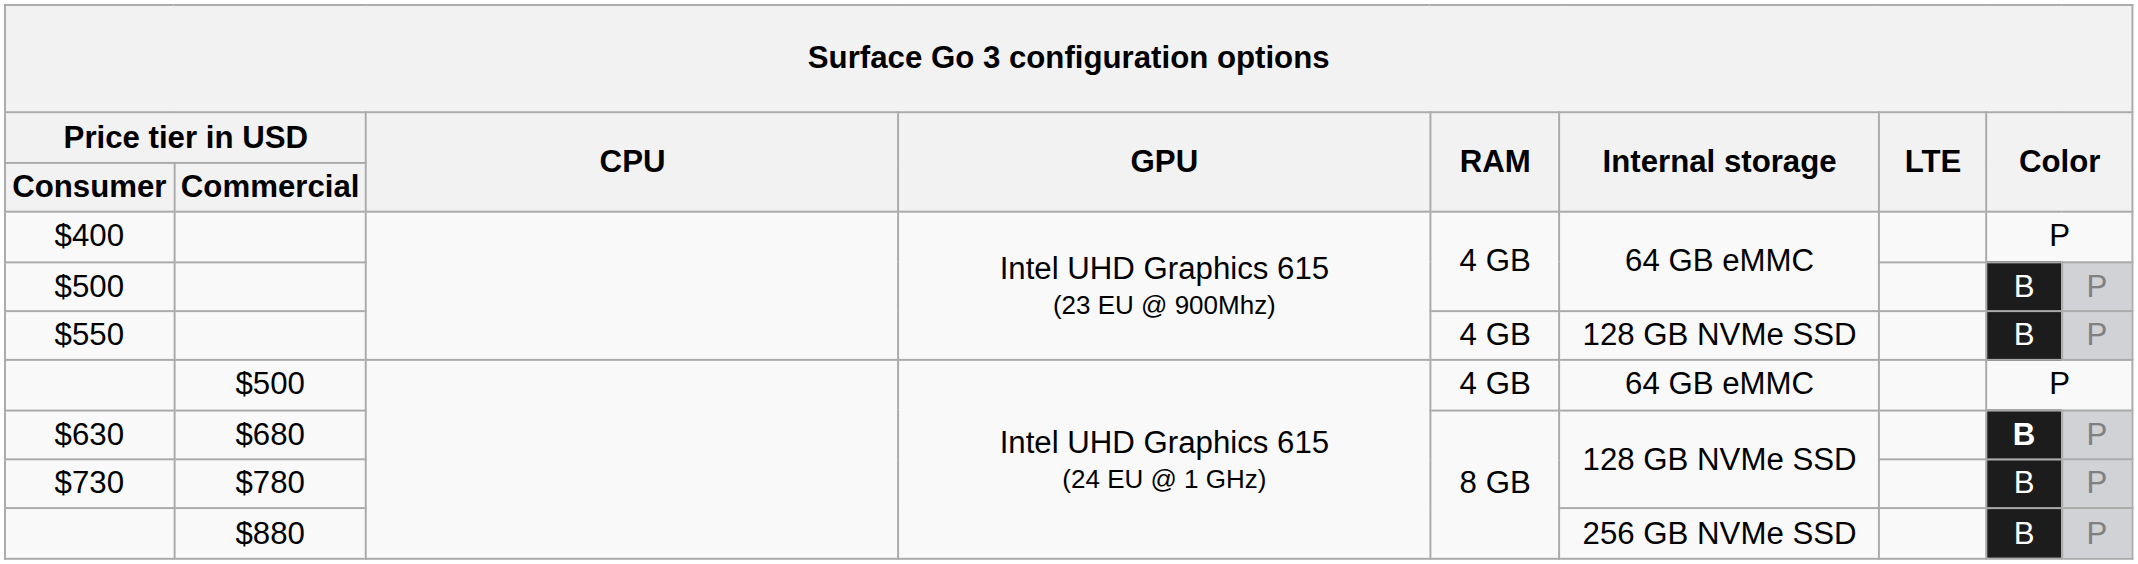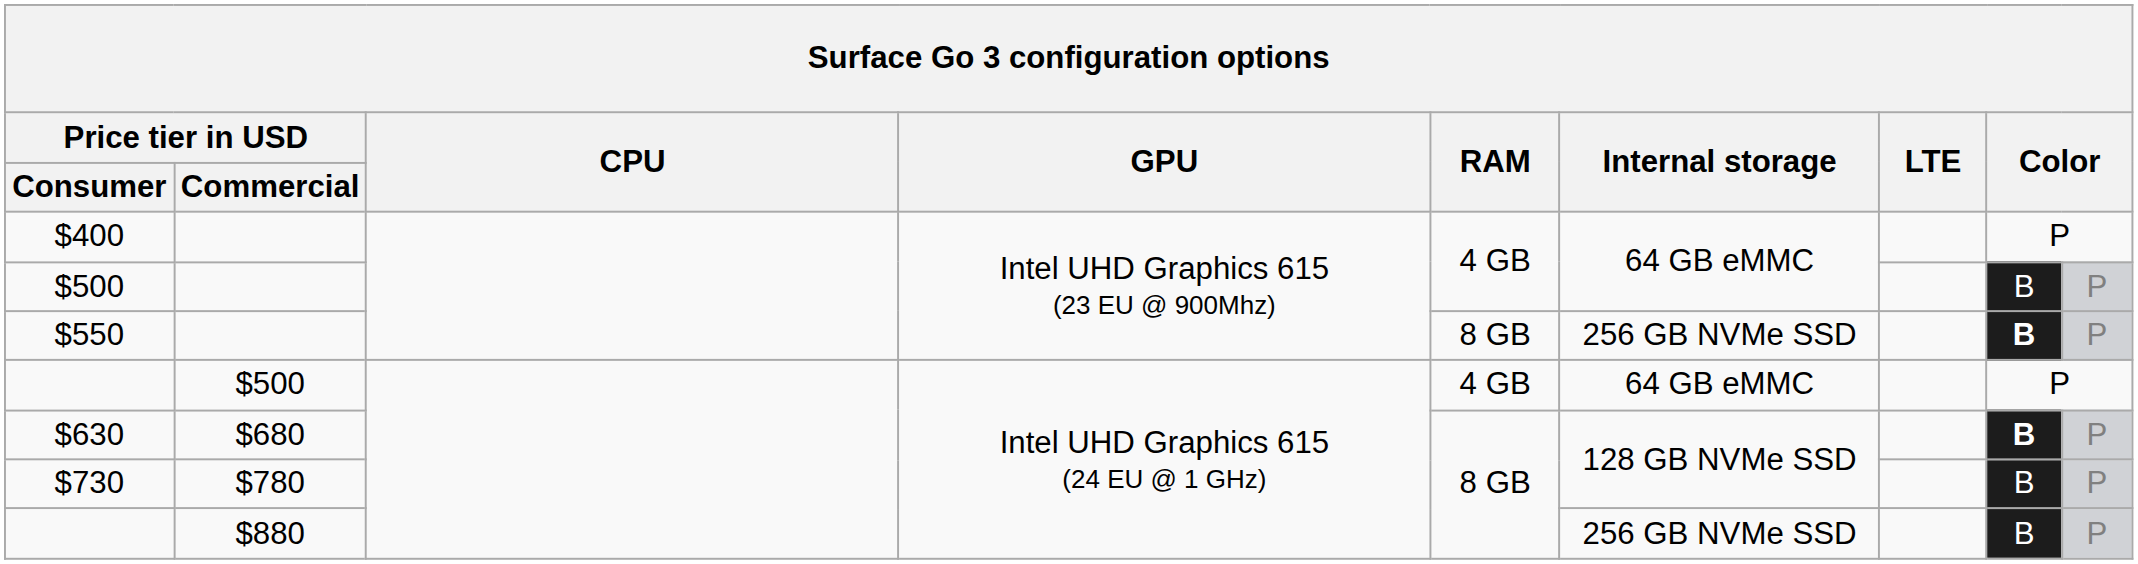$550 | RAM: 4 GB -> 8 GB
$550 | Internal storage: 128 GB NVMe SSD -> 256 GB NVMe SSD
$550 | column 8: normal -> bold
